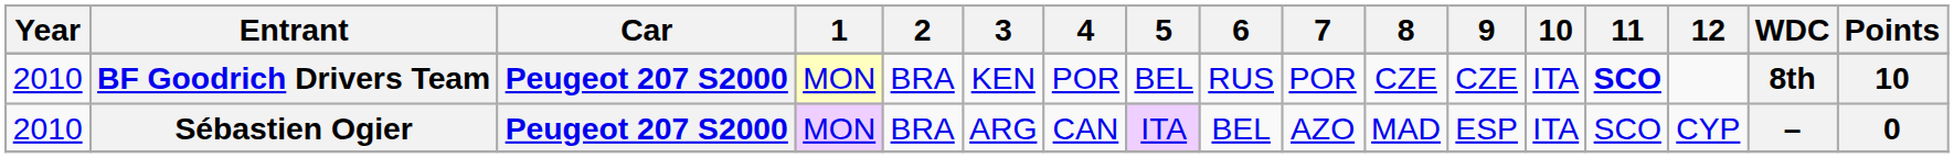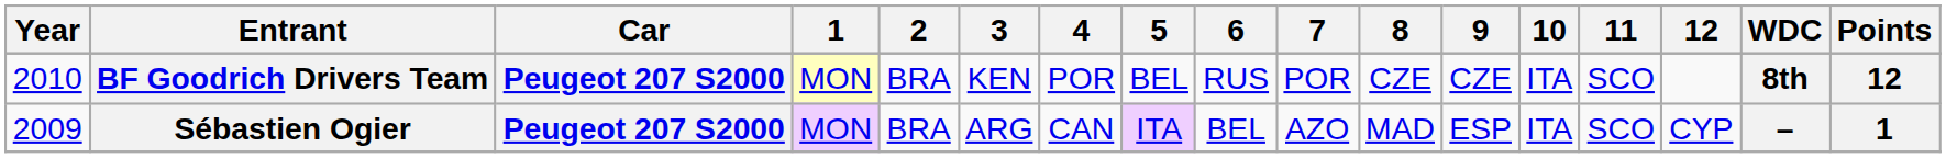BF Goodrich Drivers Team | 11: bold -> normal
BF Goodrich Drivers Team | Points: 10 -> 12
Sébastien Ogier | Year: 2010 -> 2009
Sébastien Ogier | Points: 0 -> 1
